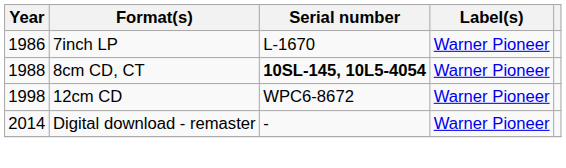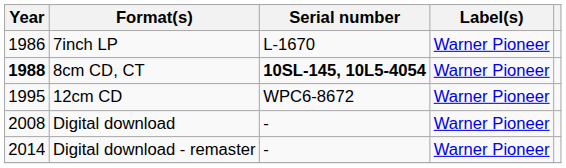8cm CD, CT | Year: normal -> bold
12cm CD | Year: 1998 -> 1995
+ row: 2008 | Digital download | - | Warner Pioneer
